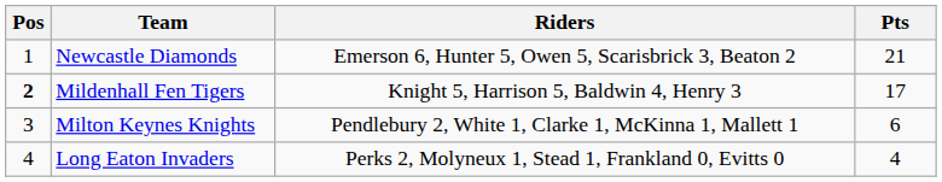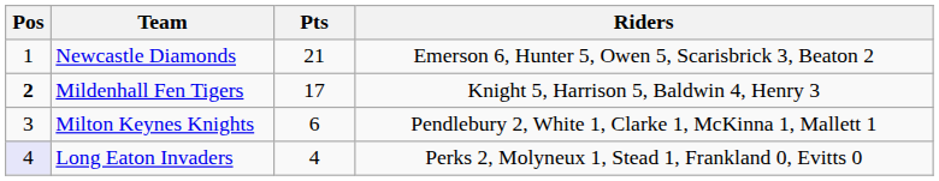columns swapped: Pts <-> Riders
Long Eaton Invaders | Pos: no background -> lavender background
